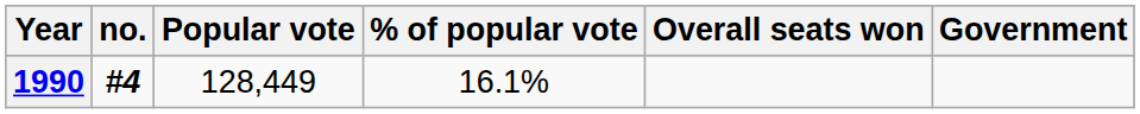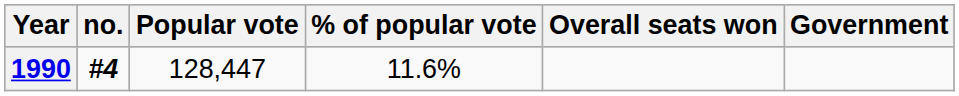1990 | Popular vote: 128,449 -> 128,447
1990 | % of popular vote: 16.1% -> 11.6%
